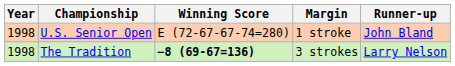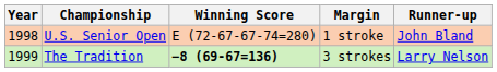The Tradition | Year: 1998 -> 1999
